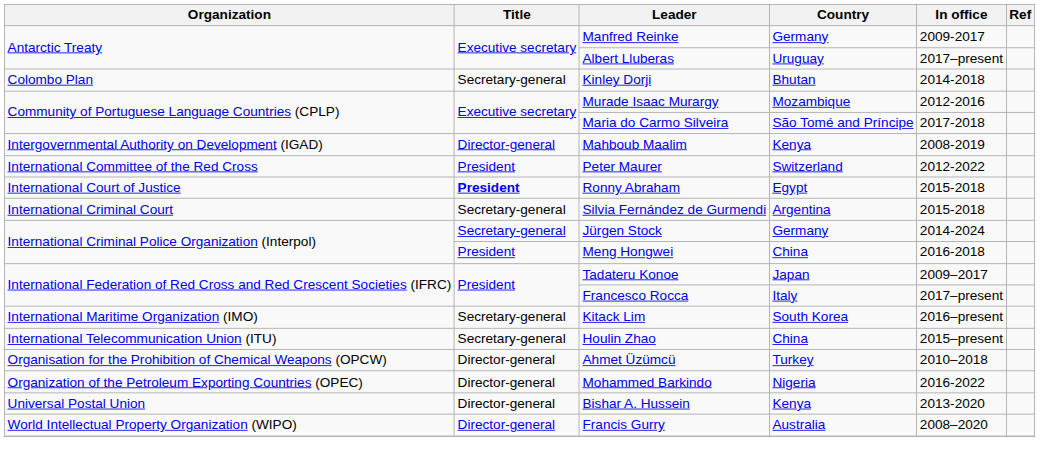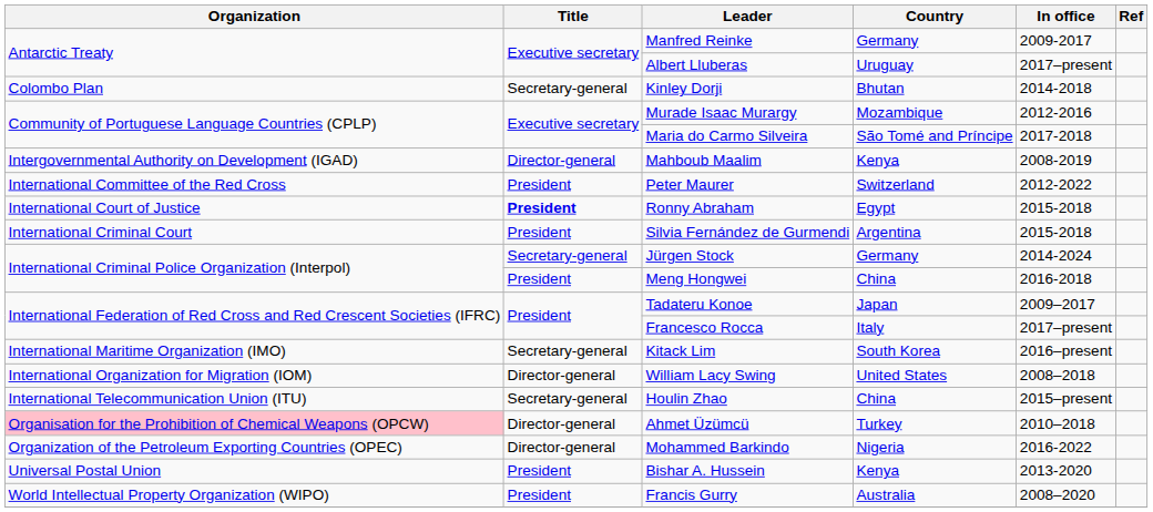Silvia Fernández de Gurmendi | Title: Secretary-general -> President
+ row: International Organization for Migration (IOM) | Director-general | William Lacy Swing | United States | 2008–2018
Ahmet Üzümcü | Organization: no background -> pink background
Bishar A. Hussein | Title: Director-general -> President
Francis Gurry | Title: Director-general -> President
